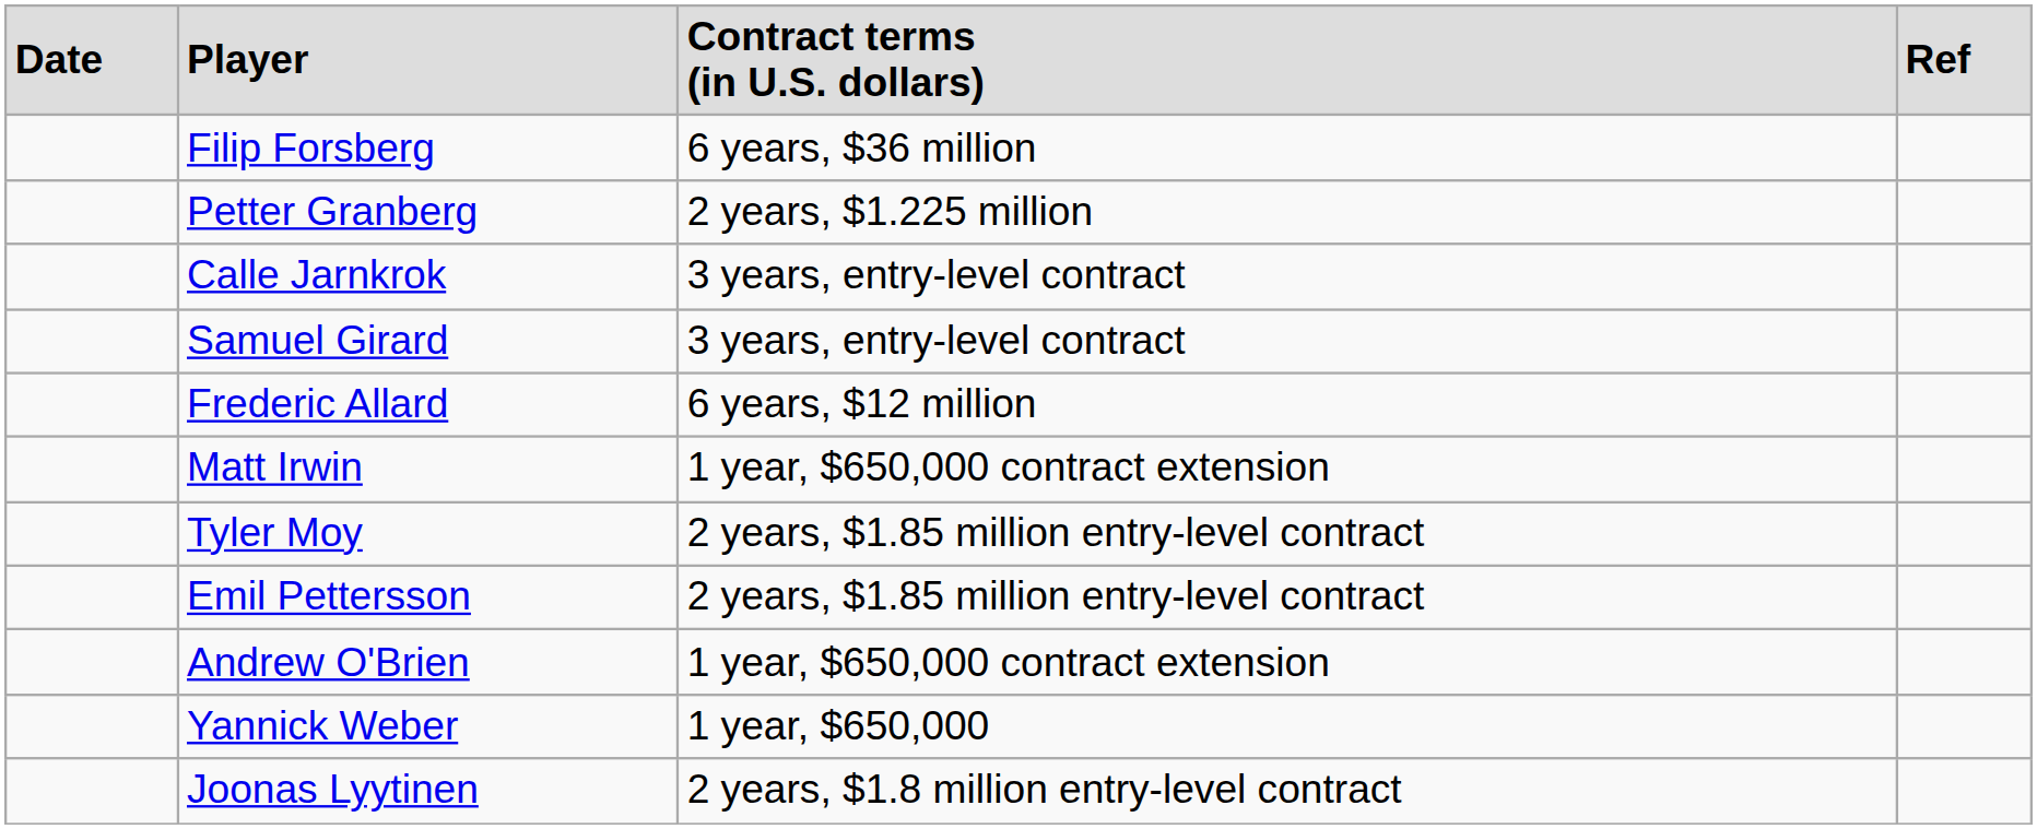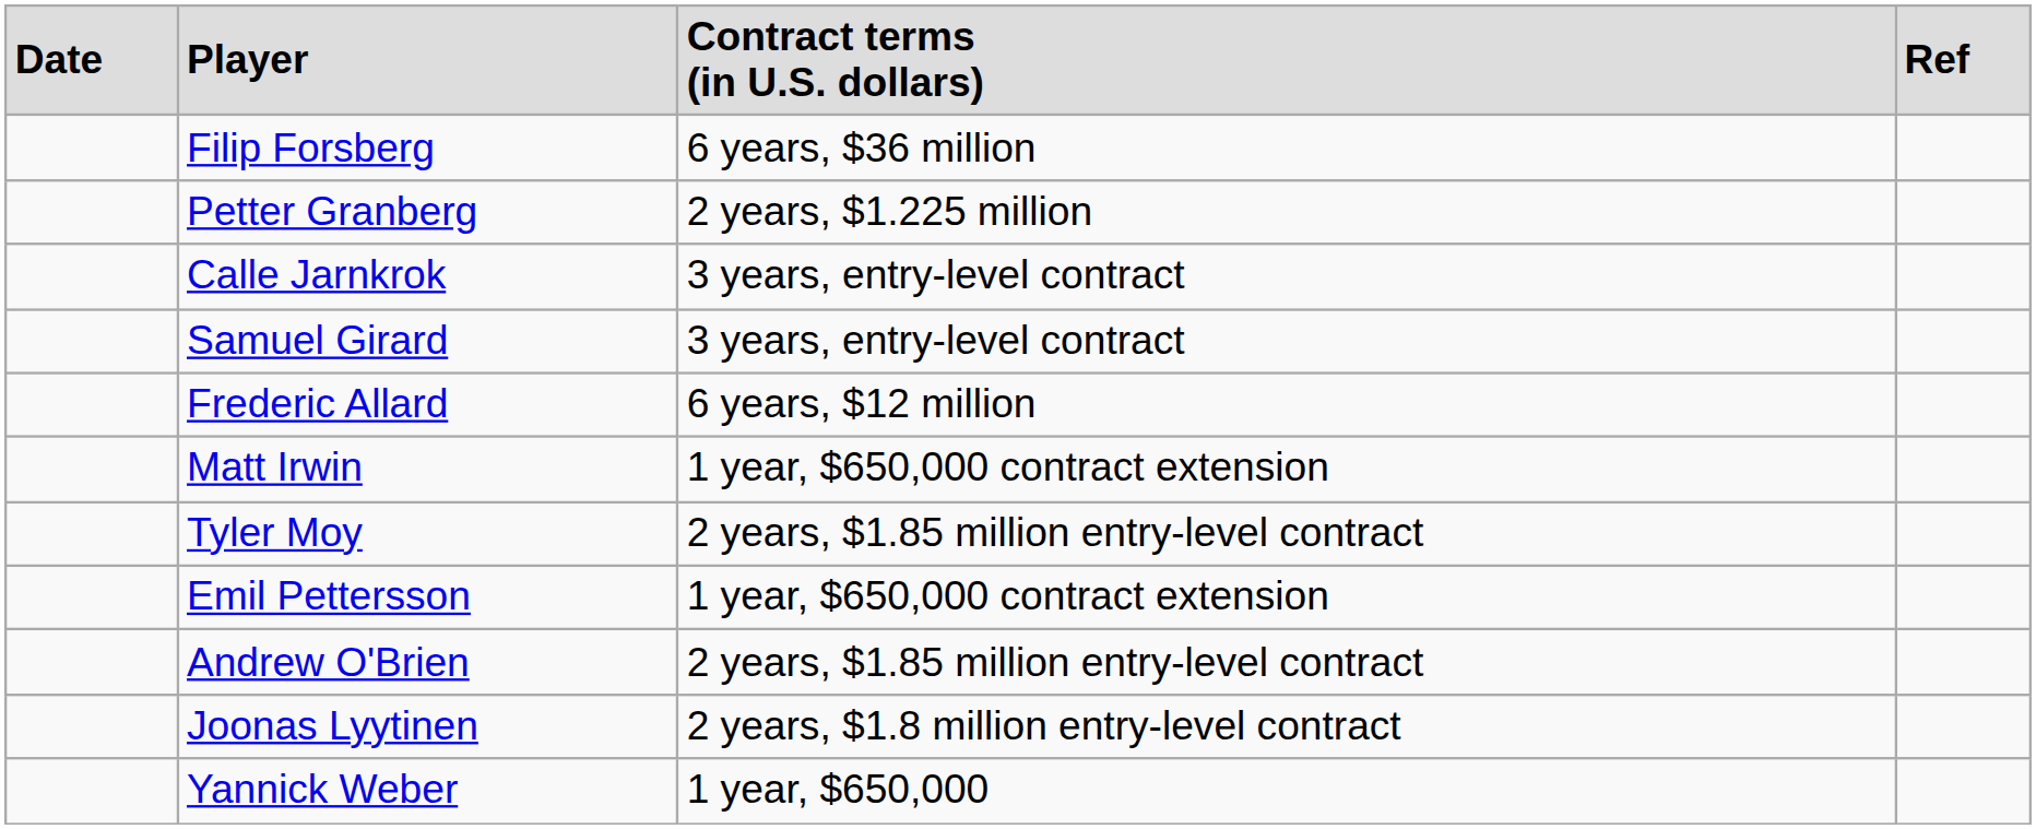Emil Pettersson | column 3: 2 years, $1.85 million entry-level contract -> 1 year, $650,000 contract extension
Andrew O'Brien | column 3: 1 year, $650,000 contract extension -> 2 years, $1.85 million entry-level contract
rows swapped: Yannick Weber <-> Joonas Lyytinen
